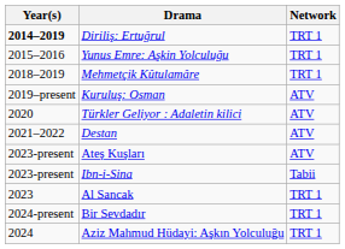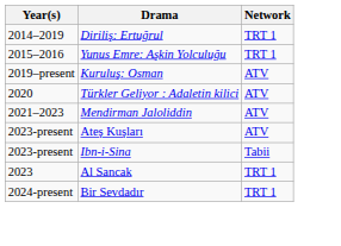Diriliş: Ertuğrul | Year(s): bold -> normal
- row: 2018–2019 | Mehmetçik Kûtulamâre | TRT 1
+ row: 2021–2023 | Mendirman Jaloliddin | ATV
- row: 2021–2022 | Destan | ATV
- row: 2024 | Aziz Mahmud Hüdayi: Aşkın Yolculuğu | TRT 1
